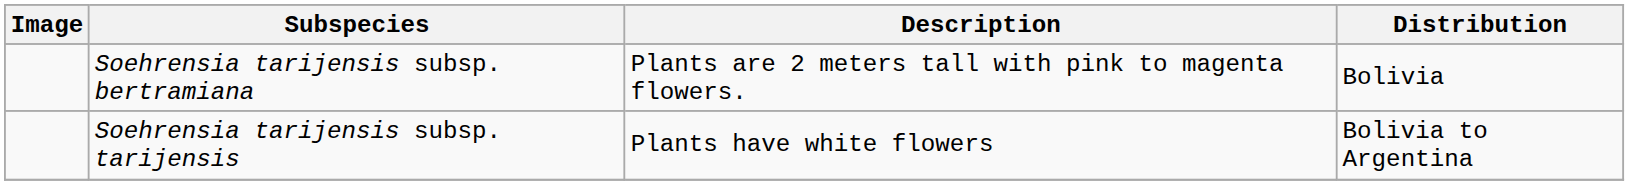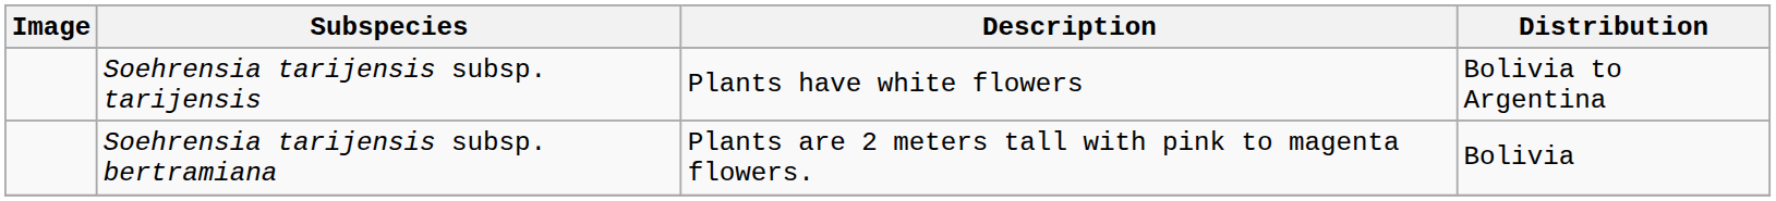rows swapped: Soehrensia tarijensis subsp. bertramiana <-> Soehrensia tarijensis subsp. tarijensis
